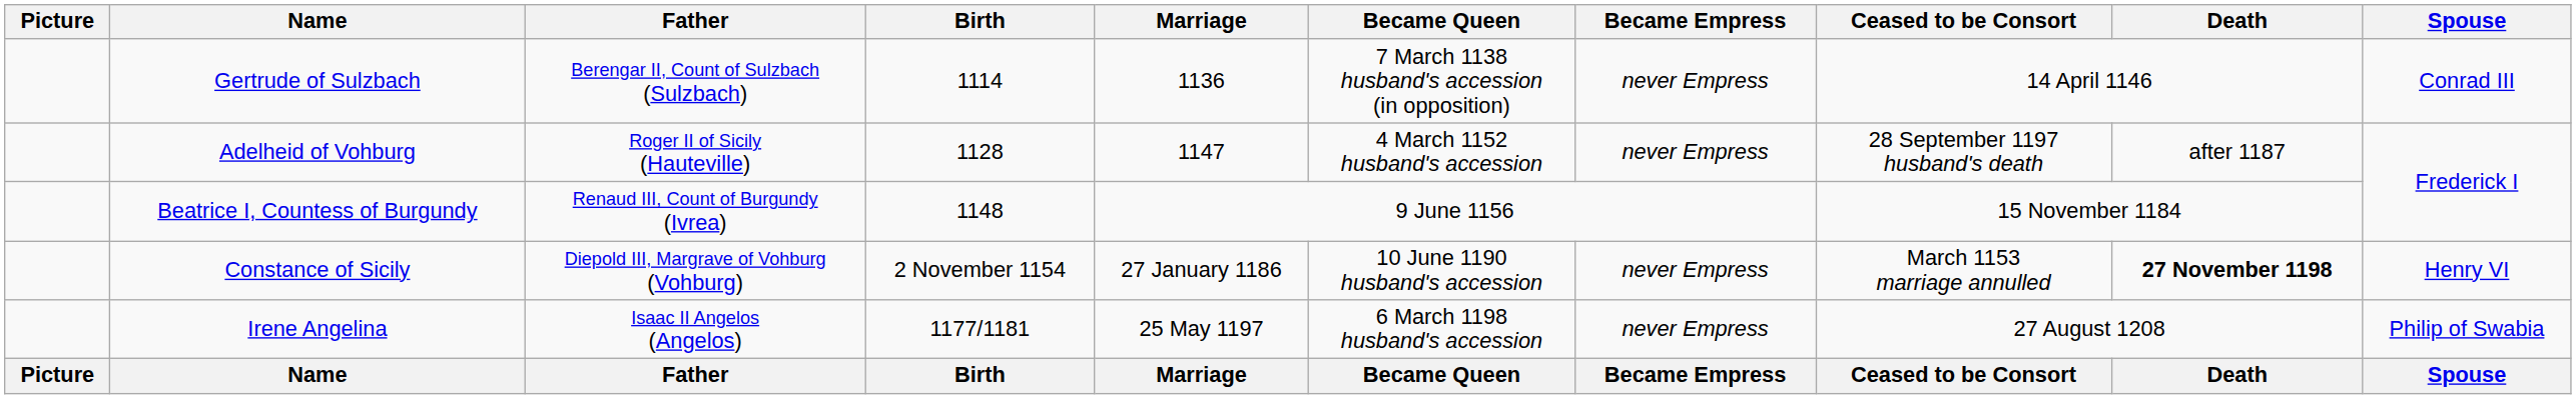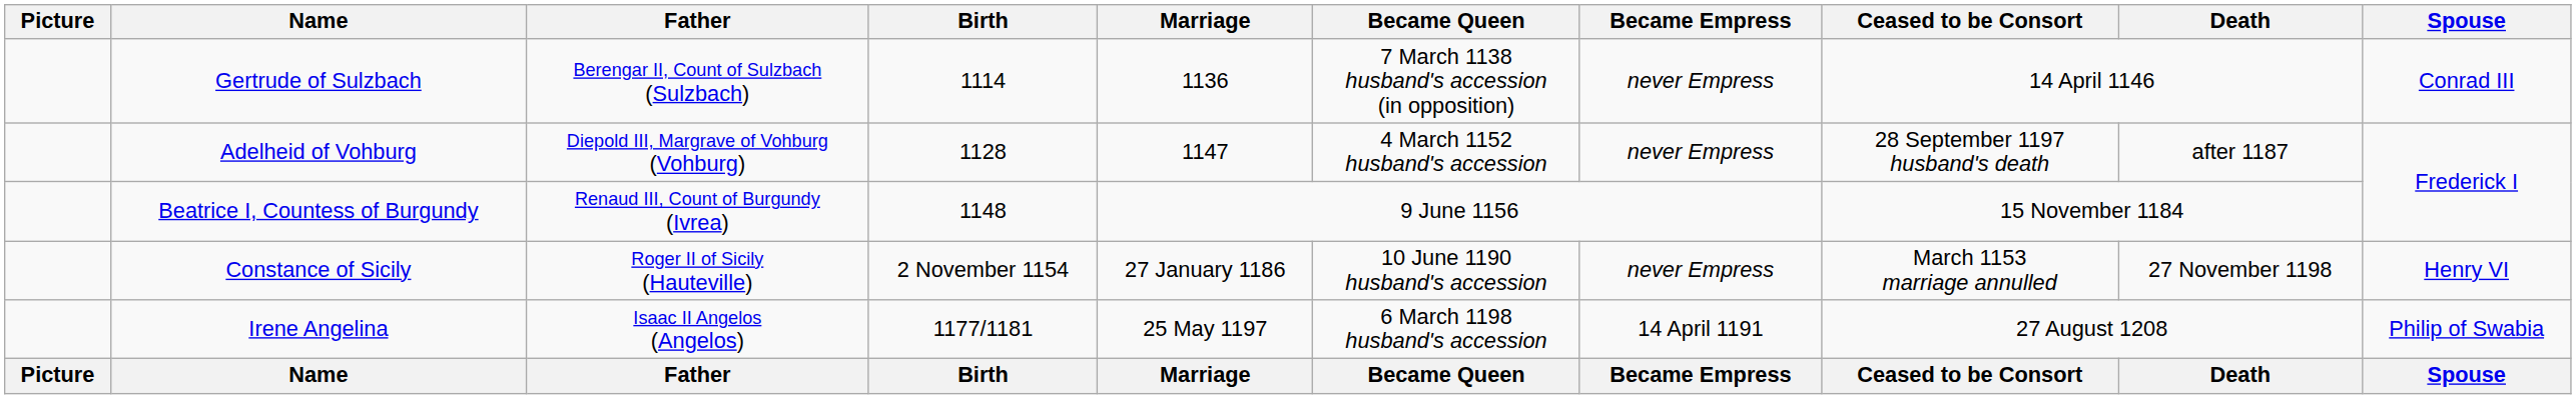Adelheid of Vohburg | Father: Roger II of Sicily (Hauteville) -> Diepold III, Margrave of Vohburg (Vohburg)
Constance of Sicily | Father: Diepold III, Margrave of Vohburg (Vohburg) -> Roger II of Sicily (Hauteville)
Constance of Sicily | Death: bold -> normal
Irene Angelina | Became Empress: never Empress -> 14 April 1191
